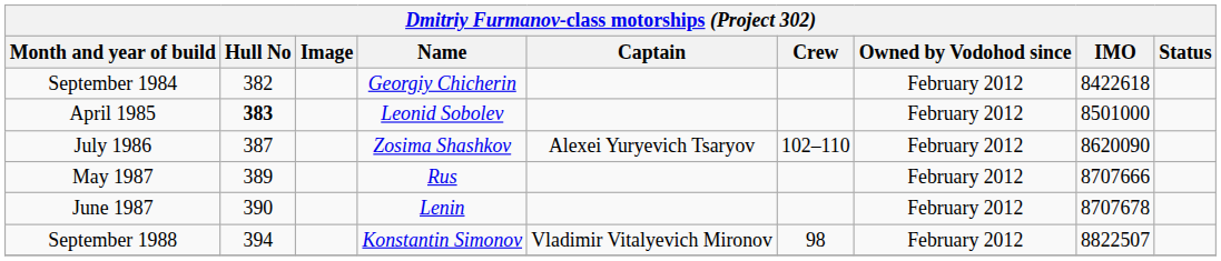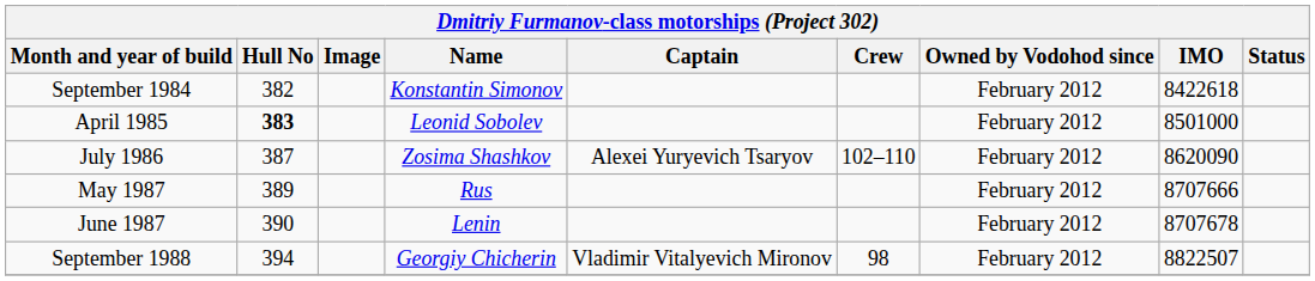September 1984 | Name: Georgiy Chicherin -> Konstantin Simonov
September 1988 | Name: Konstantin Simonov -> Georgiy Chicherin
